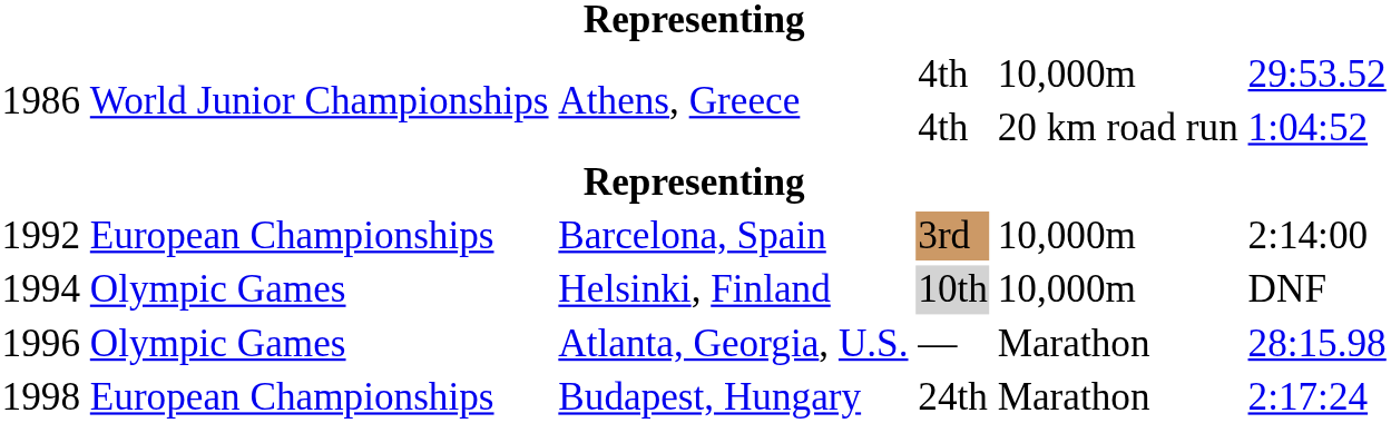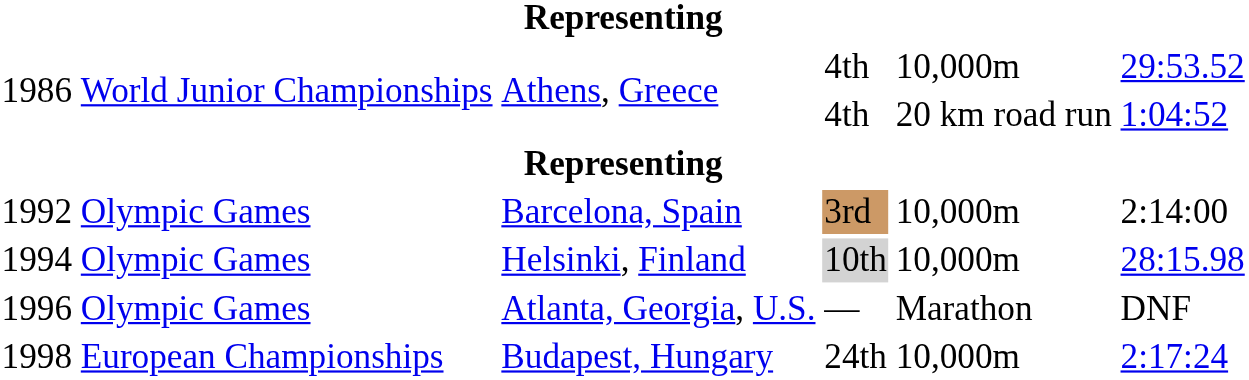1992 | column 2: European Championships -> Olympic Games
1994 | column 6: DNF -> 28:15.98
1996 | column 6: 28:15.98 -> DNF
1998 | column 5: Marathon -> 10,000m
